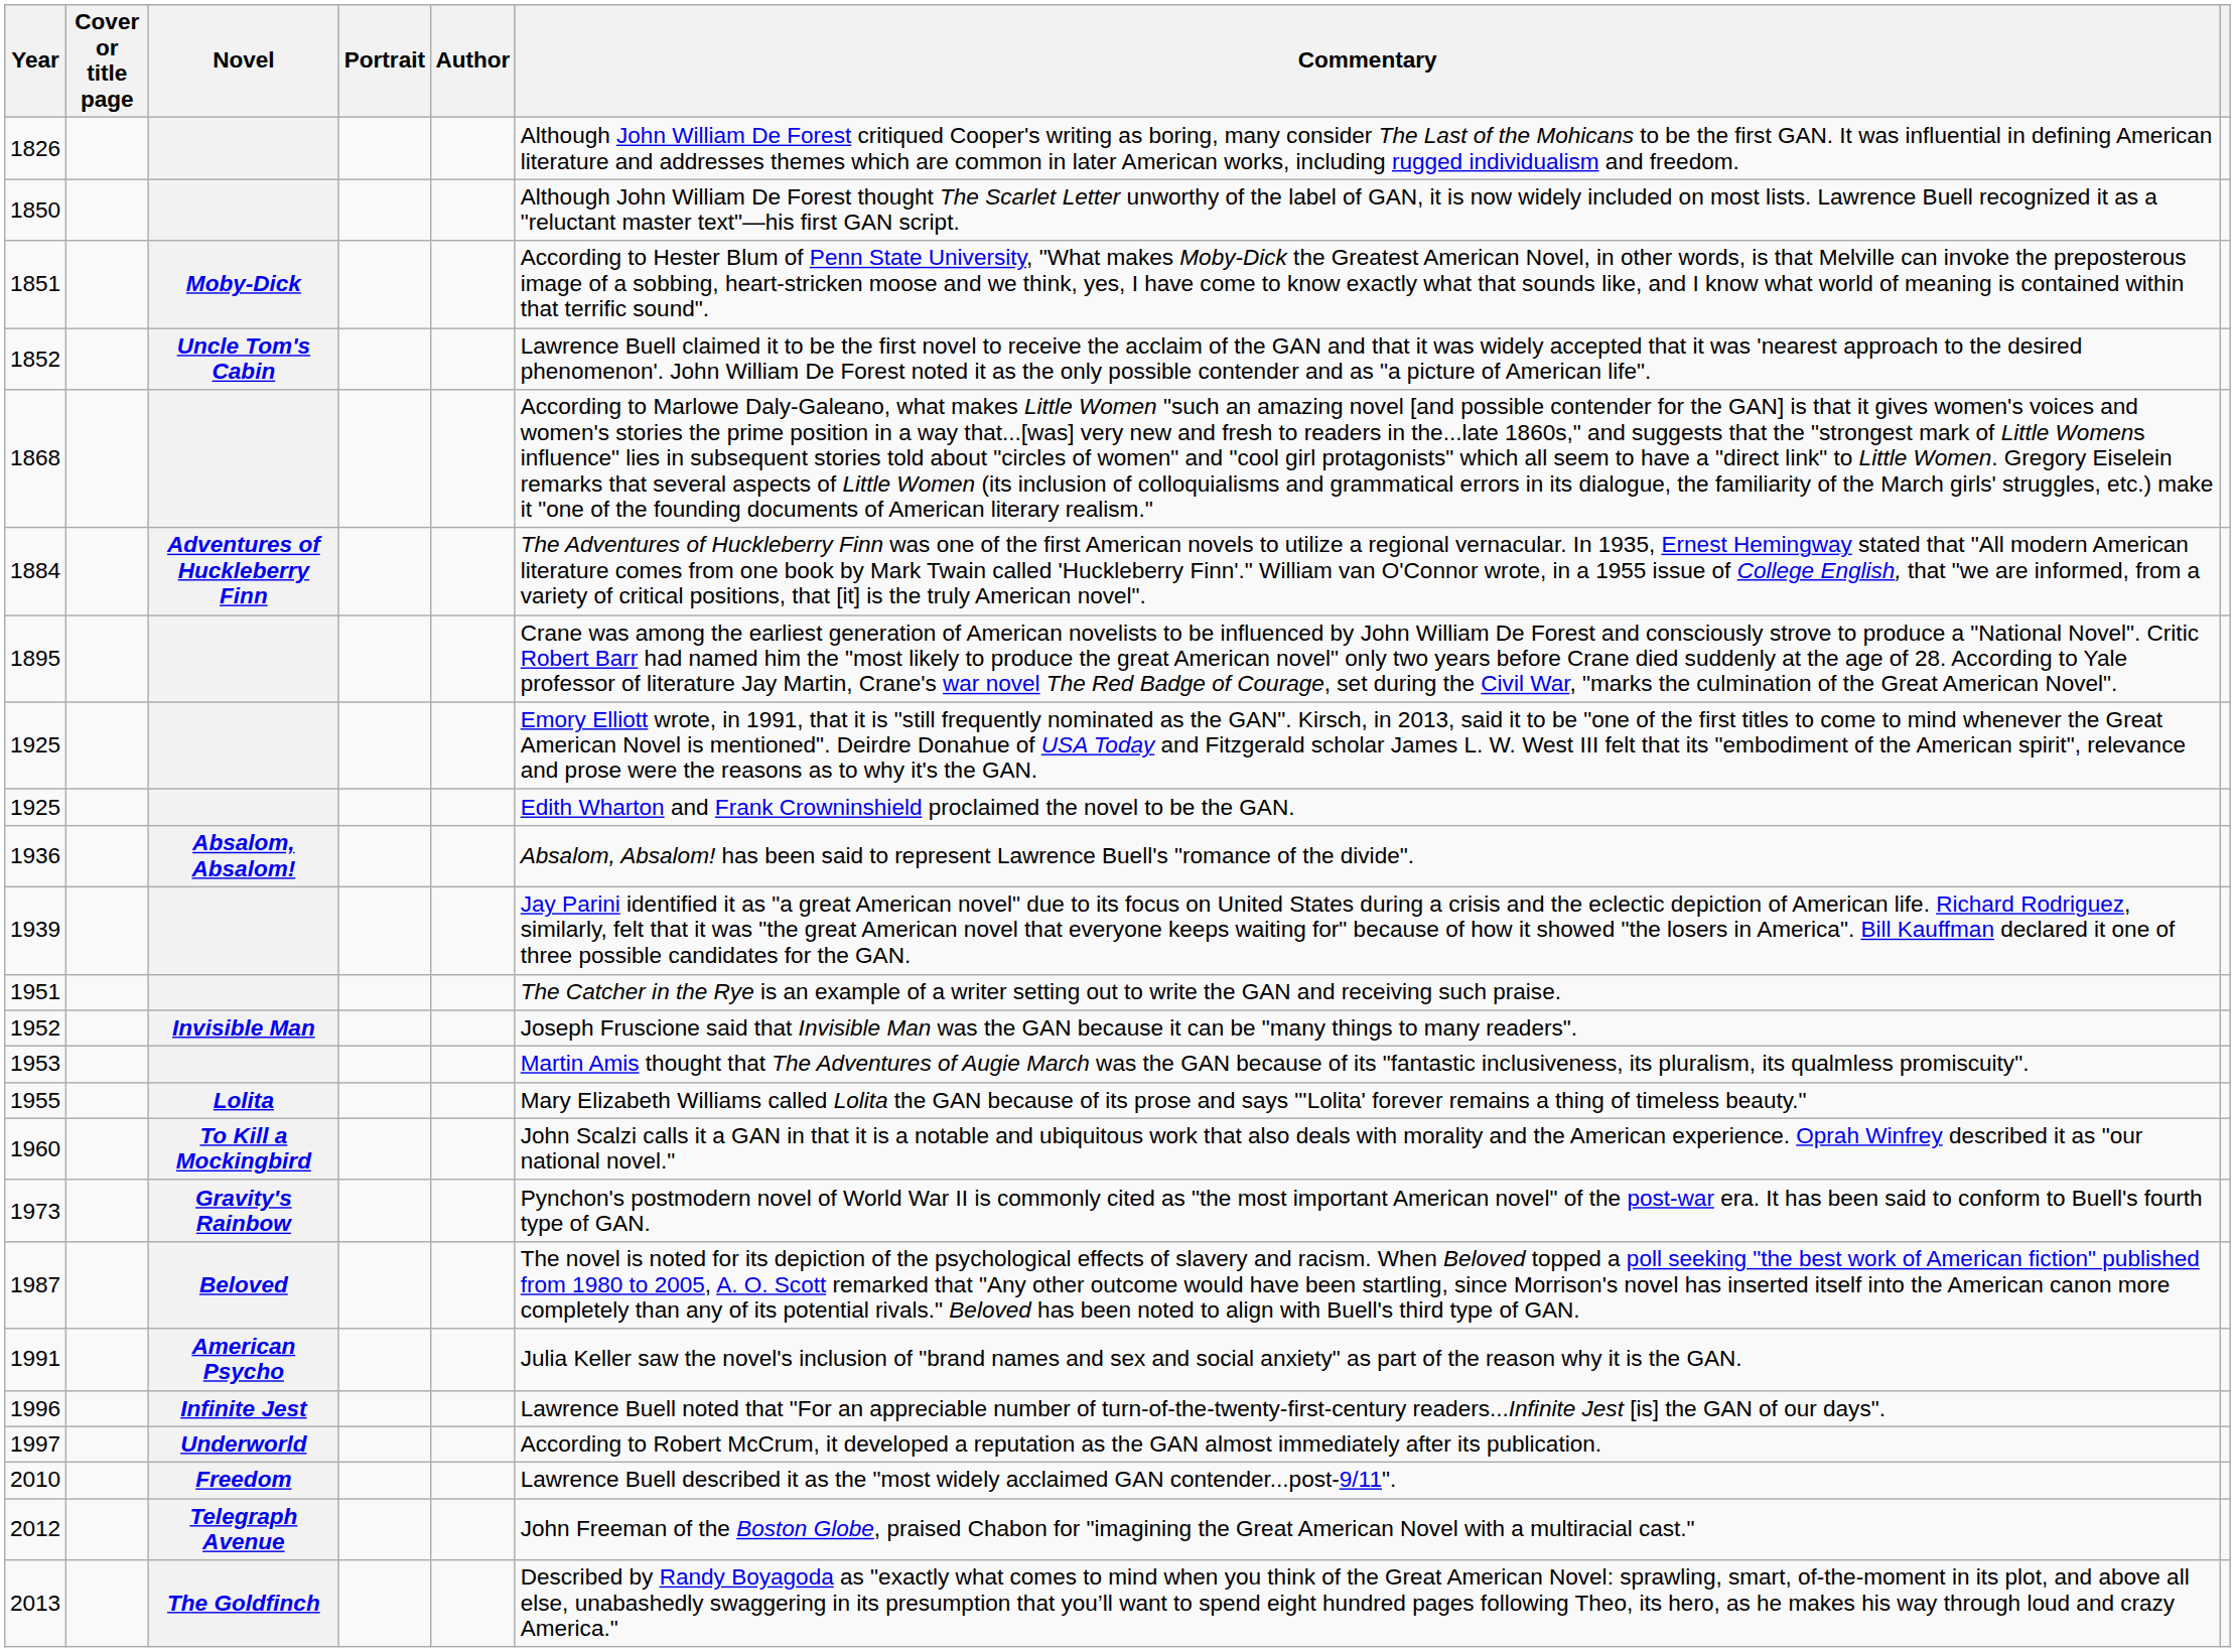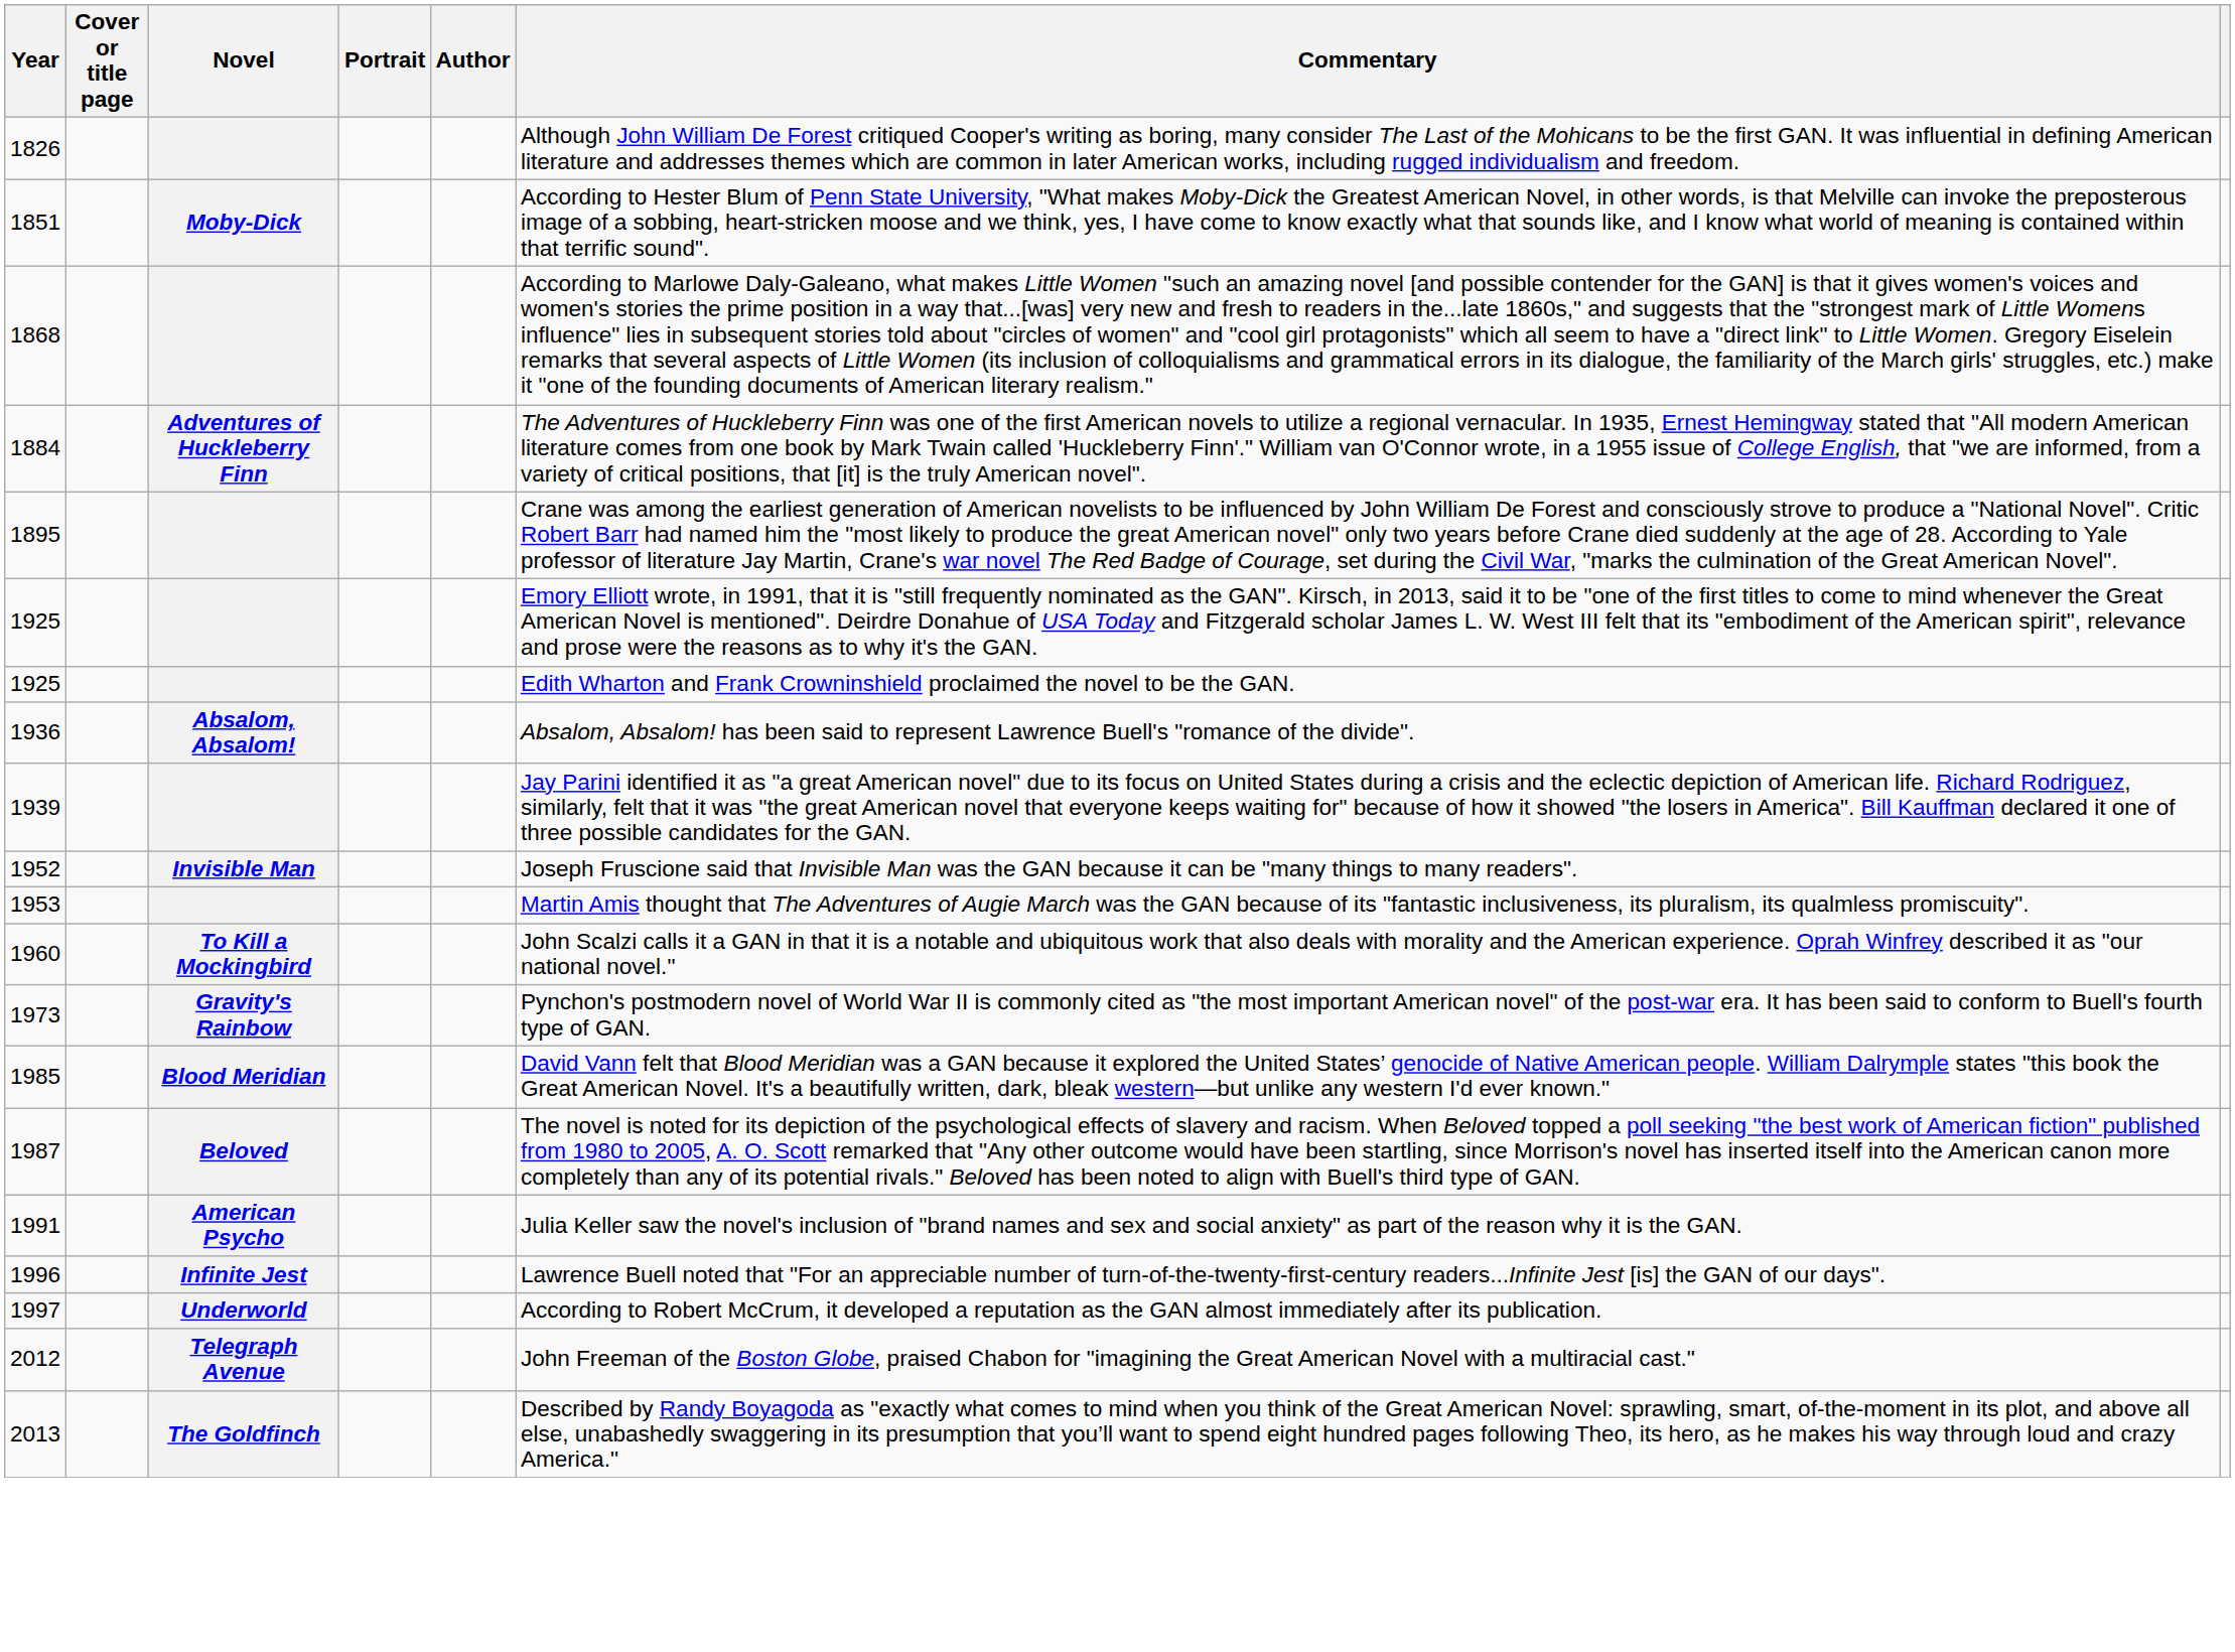- row: 1850 | Although John William De Forest thought The Scarlet Letter unworthy of the label of GAN, it is now widely included on most lists. Lawrence Buell recognized it as a "reluctant master text"—his first GAN script.
- row: 1852 | Uncle Tom's Cabin | Lawrence Buell claimed it to be the first novel to receive the acclaim of the GAN and that it was widely accepted that it was 'nearest approach to the desired phenomenon'. John William De Forest noted it as the only possible contender and as "a picture of American life".
- row: 1951 | The Catcher in the Rye is an example of a writer setting out to write the GAN and receiving such praise.
- row: 1955 | Lolita | Mary Elizabeth Williams called Lolita the GAN because of its prose and says "'Lolita' forever remains a thing of timeless beauty."
+ row: 1985 | Blood Meridian | David Vann felt that Blood Meridian was a GAN because it explored the United States’ genocide of Native American people. William Dalrymple states "this book the Great American Novel. It's a beautifully written, dark, bleak western—but unlike any western I'd ever known."
- row: 2010 | Freedom | Lawrence Buell described it as the "most widely acclaimed GAN contender...post-9/11".
